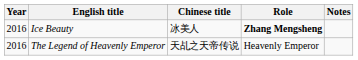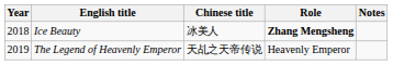Ice Beauty | Year: 2016 -> 2018
The Legend of Heavenly Emperor | Year: 2016 -> 2019
